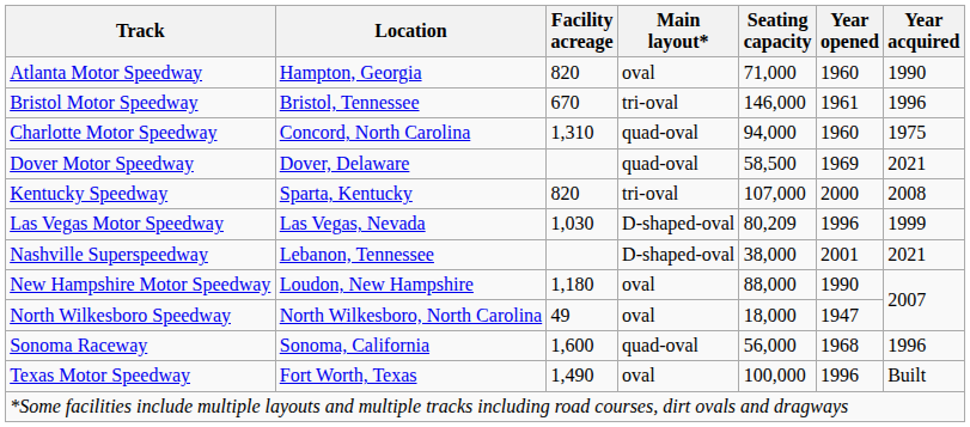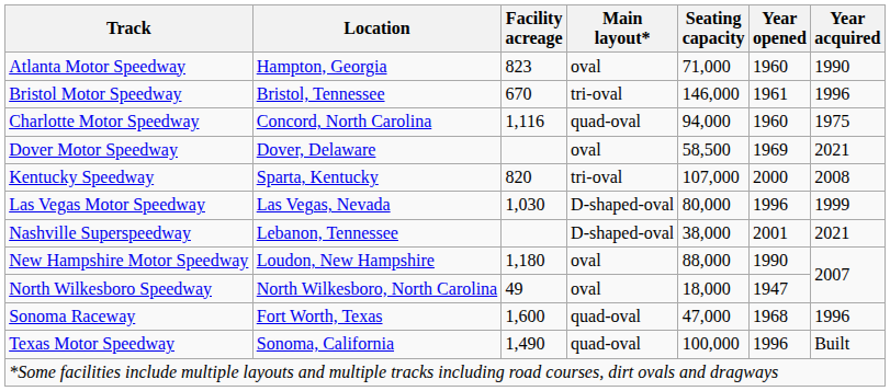Atlanta Motor Speedway | Facility acreage: 820 -> 823
Charlotte Motor Speedway | Facility acreage: 1,310 -> 1,116
Dover Motor Speedway | Main layout*: quad-oval -> oval
Las Vegas Motor Speedway | Seating capacity: 80,209 -> 80,000
Sonoma Raceway | Location: Sonoma, California -> Fort Worth, Texas
Sonoma Raceway | Seating capacity: 56,000 -> 47,000
Texas Motor Speedway | Location: Fort Worth, Texas -> Sonoma, California
Texas Motor Speedway | Main layout*: oval -> quad-oval
